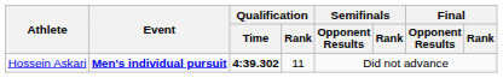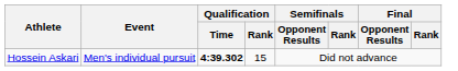Hossein Askari | Event: bold -> normal
Hossein Askari | Qualification / Rank: 11 -> 15
